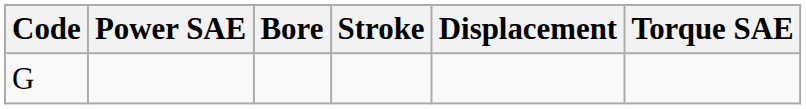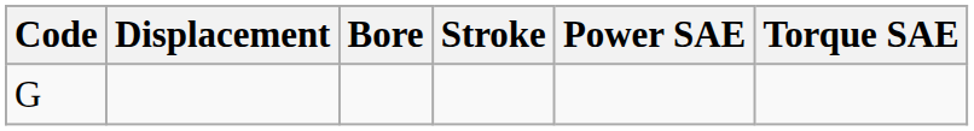columns swapped: Displacement <-> Power SAE
